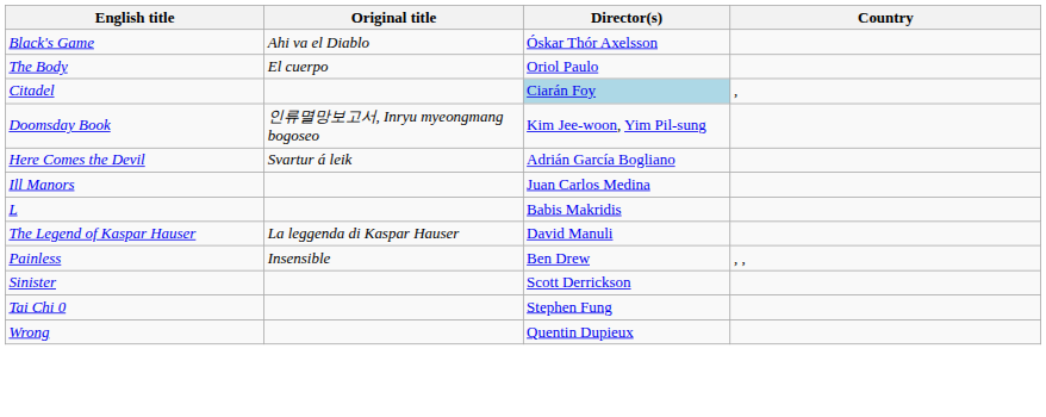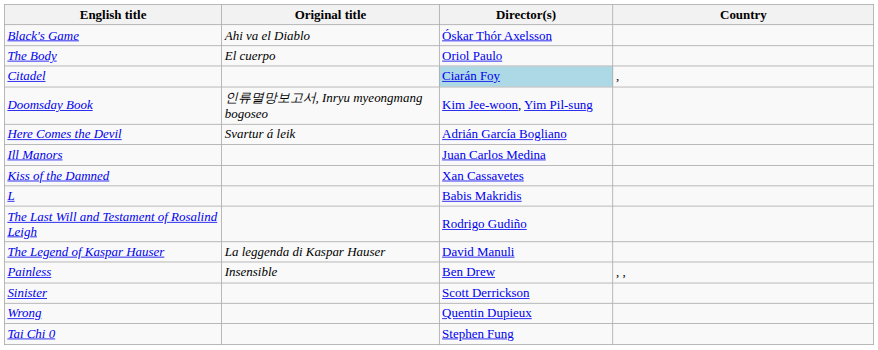+ row: Kiss of the Damned | Xan Cassavetes
+ row: The Last Will and Testament of Rosalind Leigh | Rodrigo Gudiño
rows swapped: Tai Chi 0 <-> Wrong
